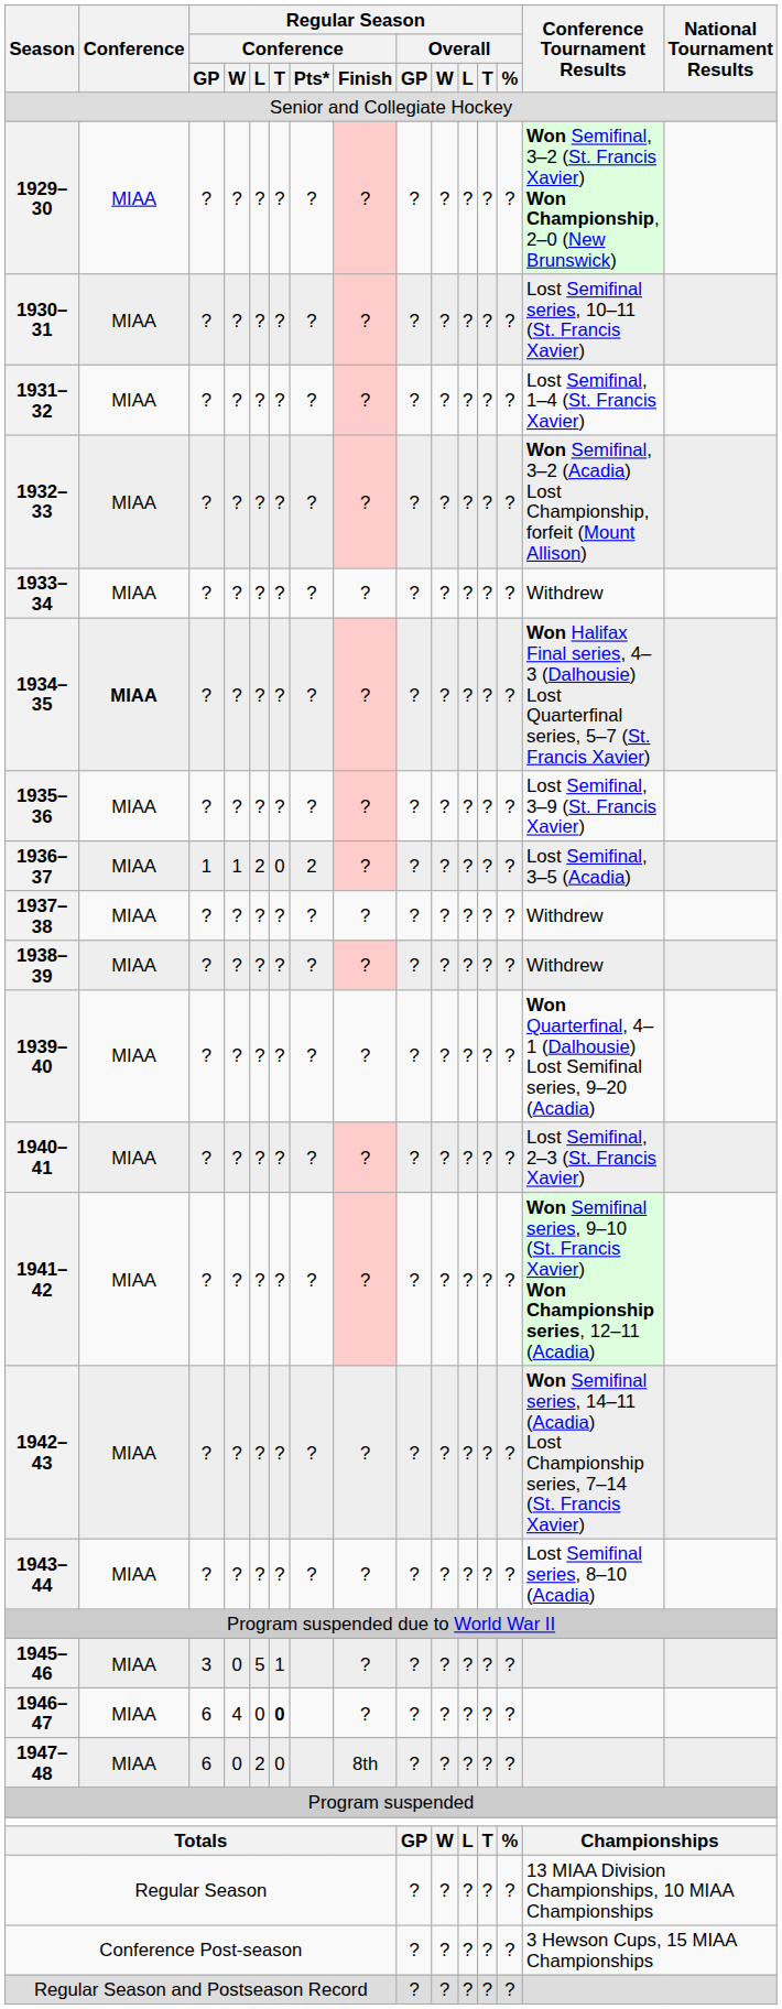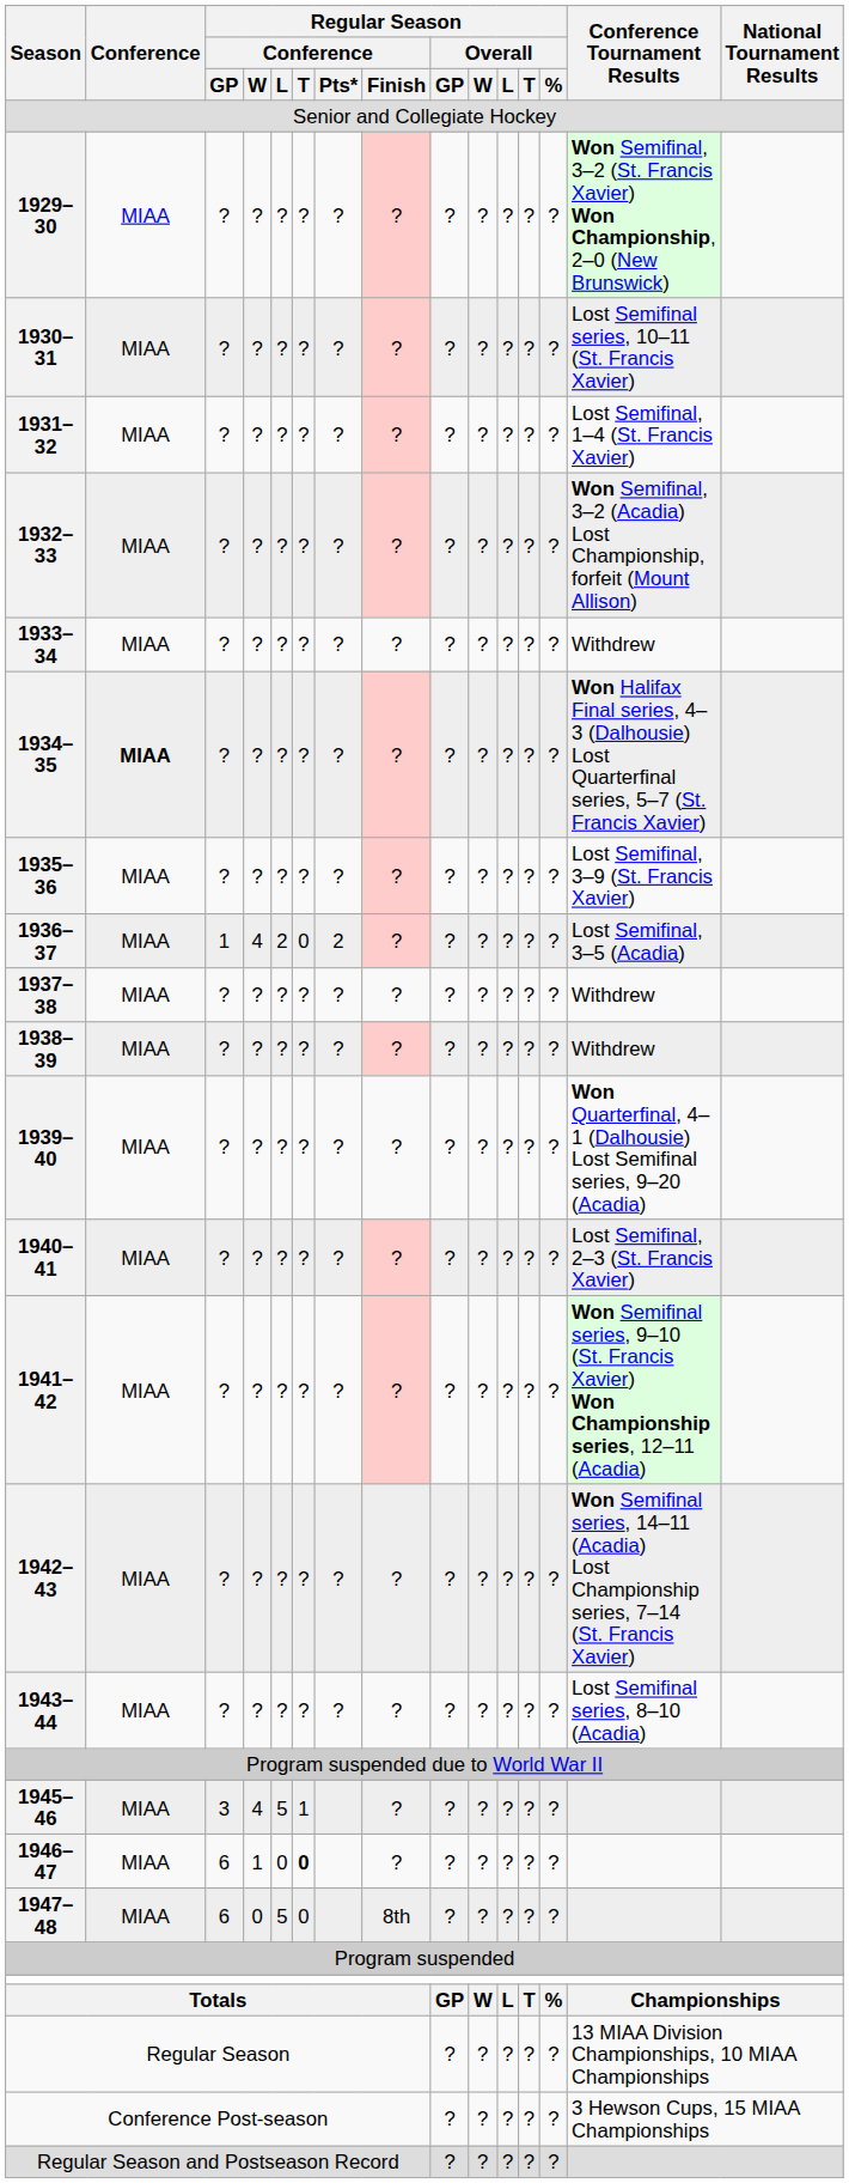1936–37 | Regular Season / Conference / W: 1 -> 4
1945–46 | Regular Season / Conference / W: 0 -> 4
1946–47 | Regular Season / Conference / W: 4 -> 1
1947–48 | Regular Season / Conference / L: 2 -> 5
